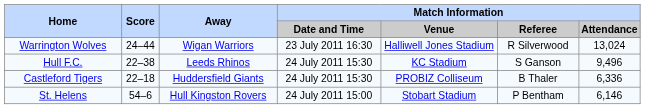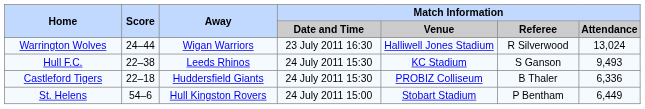Hull F.C. | Match Information / Attendance: 9,496 -> 9,493
St. Helens | Match Information / Attendance: 6,146 -> 6,449
